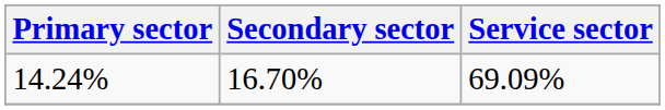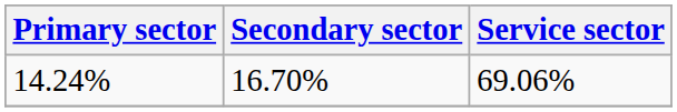14.24% | Service sector: 69.09% -> 69.06%
